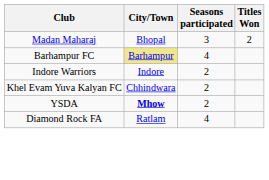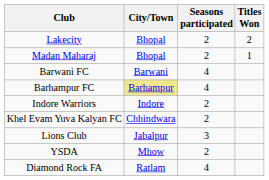+ row: Lakecity | Bhopal | 2 | 2
Madan Maharaj | Seasons participated: 3 -> 2
Madan Maharaj | Titles Won: 2 -> 1
+ row: Barwani FC | Barwani | 4
+ row: Lions Club | Jabalpur | 3
YSDA | City/Town: bold -> normal
